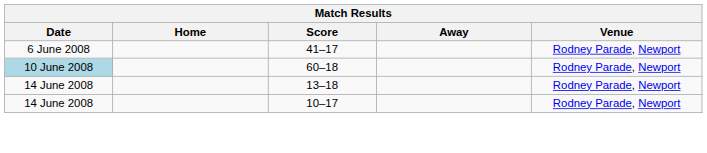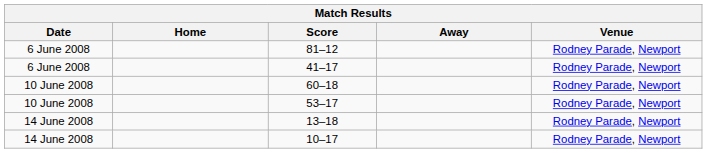+ row: 6 June 2008 | 81–12 | Rodney Parade, Newport
60–18 | Date: lightblue background -> no background
+ row: 10 June 2008 | 53–17 | Rodney Parade, Newport
